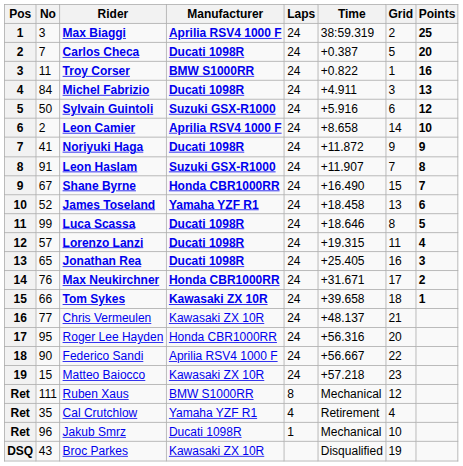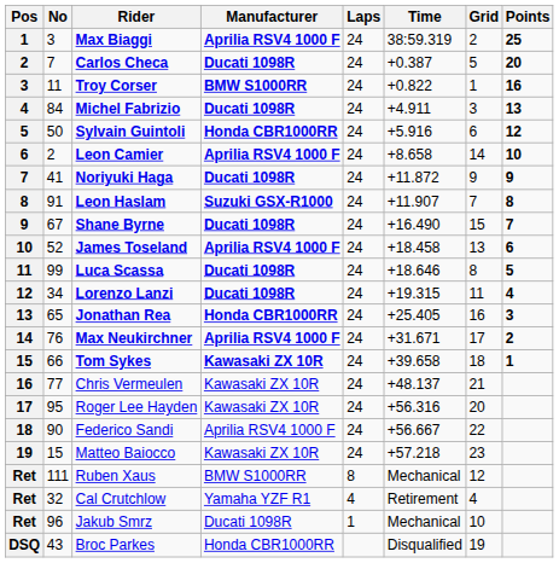Sylvain Guintoli | Manufacturer: Suzuki GSX-R1000 -> Honda CBR1000RR
Shane Byrne | Manufacturer: Honda CBR1000RR -> Ducati 1098R
James Toseland | Manufacturer: Yamaha YZF R1 -> Aprilia RSV4 1000 F
Lorenzo Lanzi | No: 57 -> 34
Jonathan Rea | Manufacturer: Ducati 1098R -> Honda CBR1000RR
Max Neukirchner | Manufacturer: Honda CBR1000RR -> Aprilia RSV4 1000 F
Roger Lee Hayden | Manufacturer: Honda CBR1000RR -> Kawasaki ZX 10R
Cal Crutchlow | No: 35 -> 32
Broc Parkes | Manufacturer: Kawasaki ZX 10R -> Honda CBR1000RR
